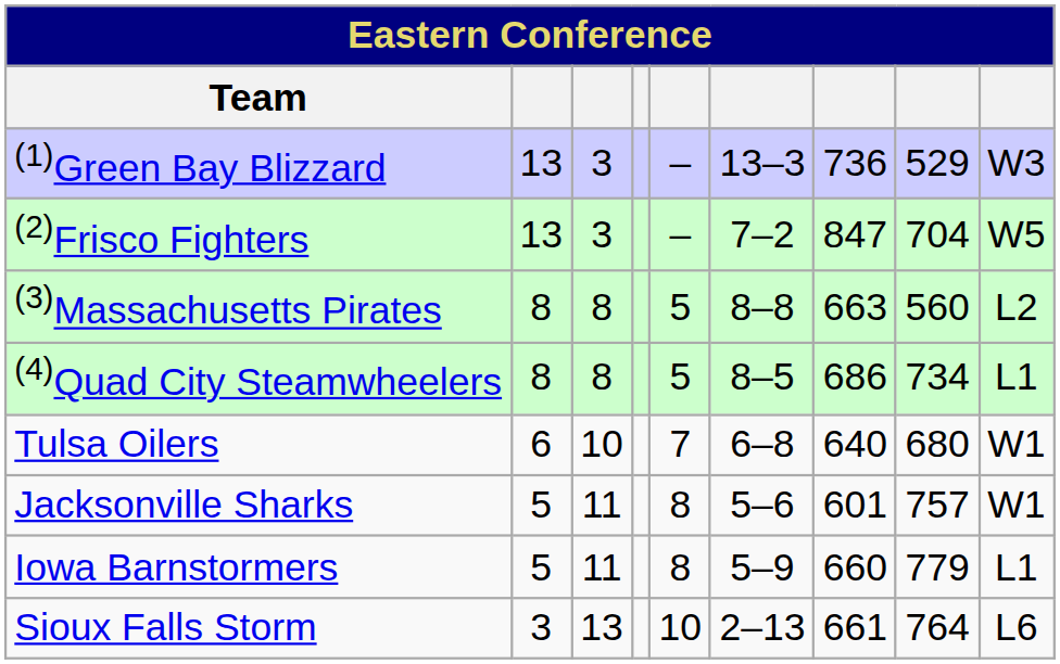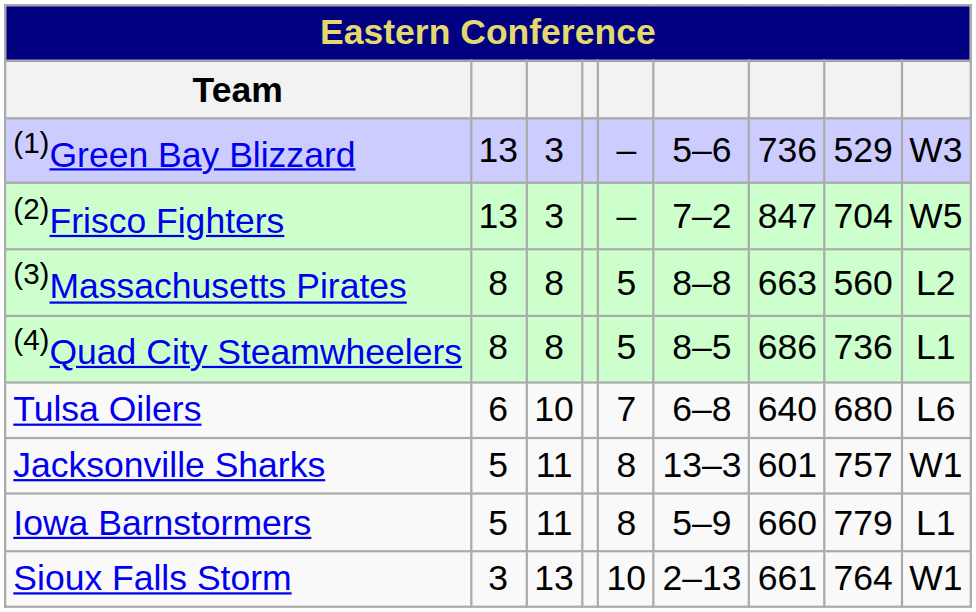(1)Green Bay Blizzard | column 6: 13–3 -> 5–6
(4)Quad City Steamwheelers | column 8: 734 -> 736
Tulsa Oilers | column 9: W1 -> L6
Jacksonville Sharks | column 6: 5–6 -> 13–3
Sioux Falls Storm | column 9: L6 -> W1
